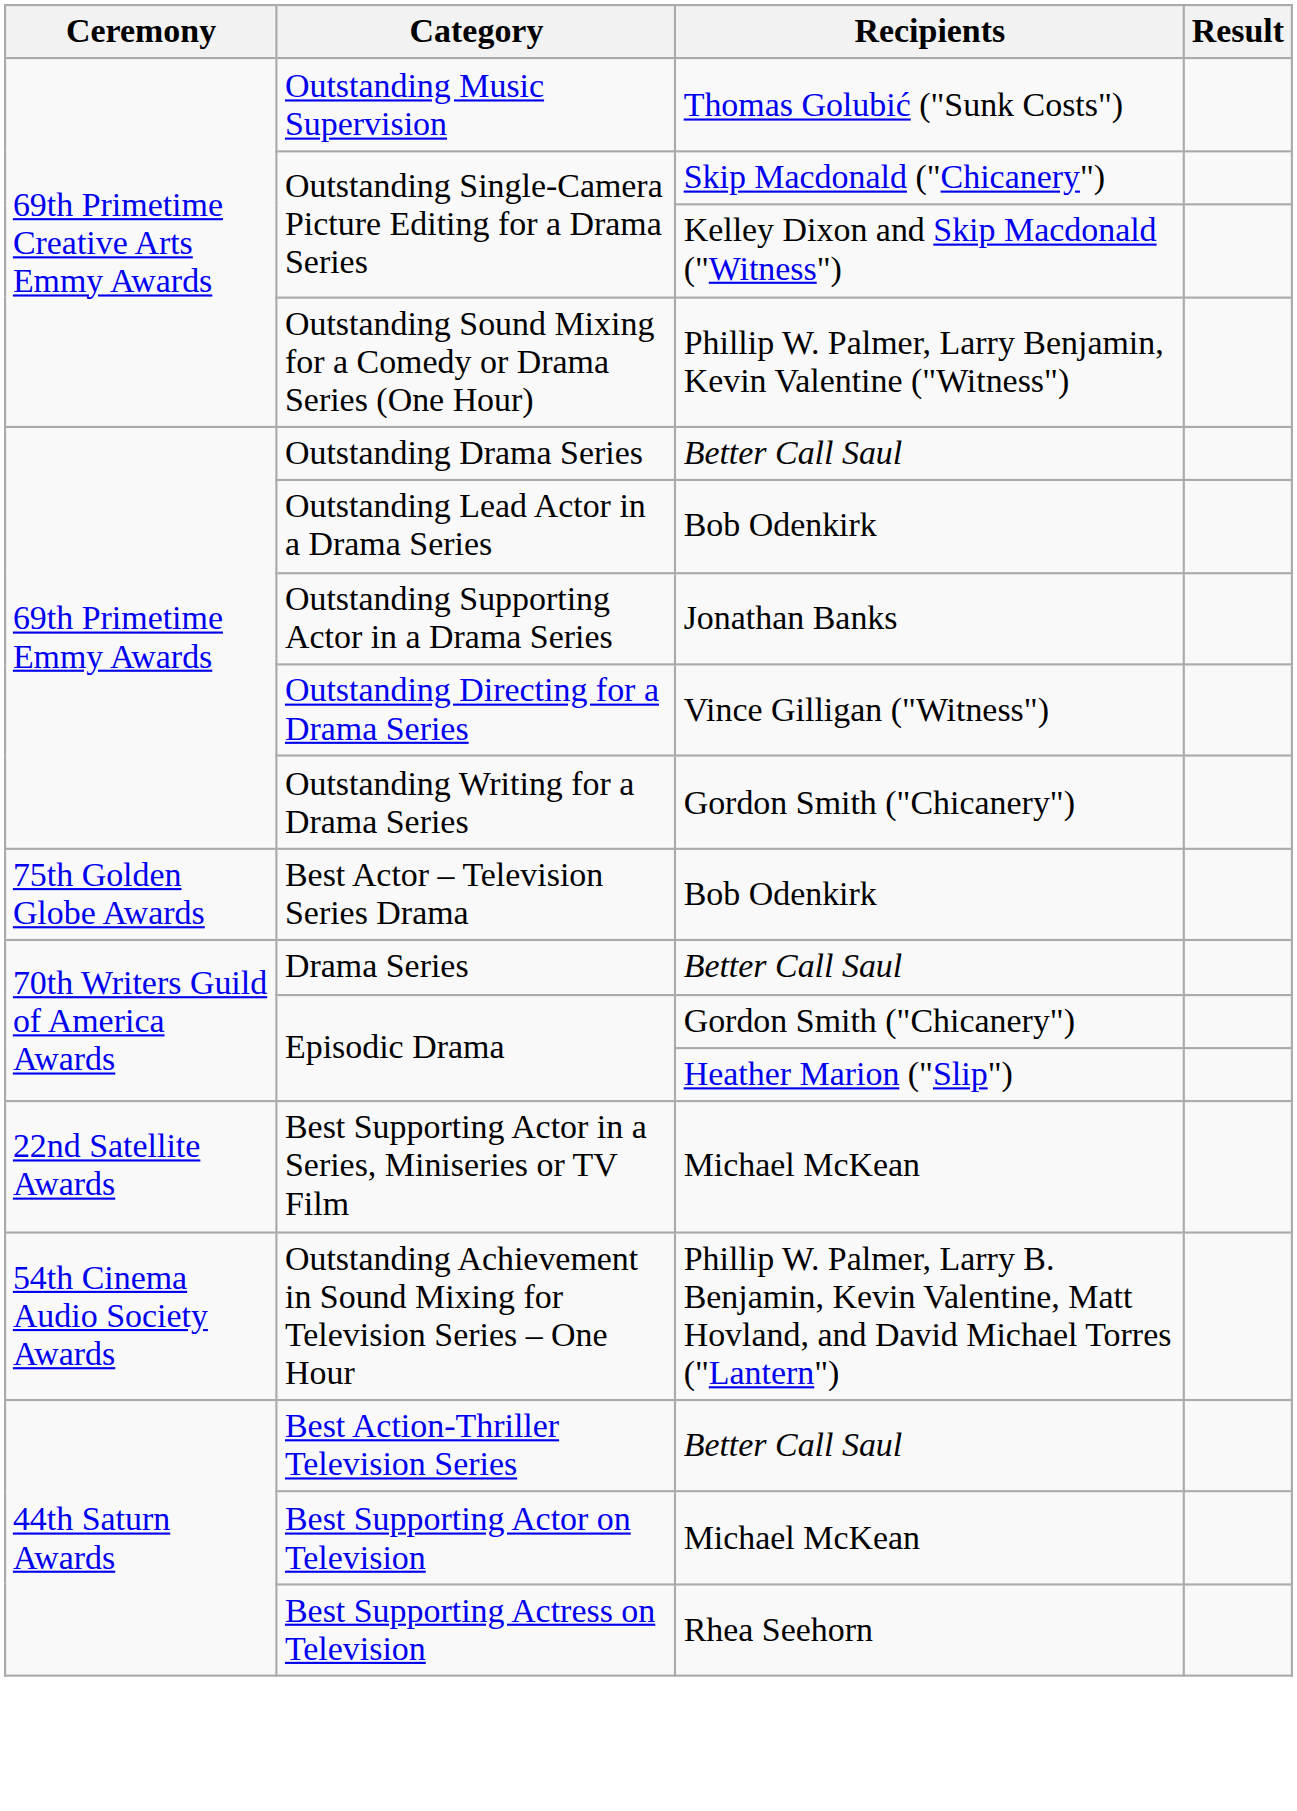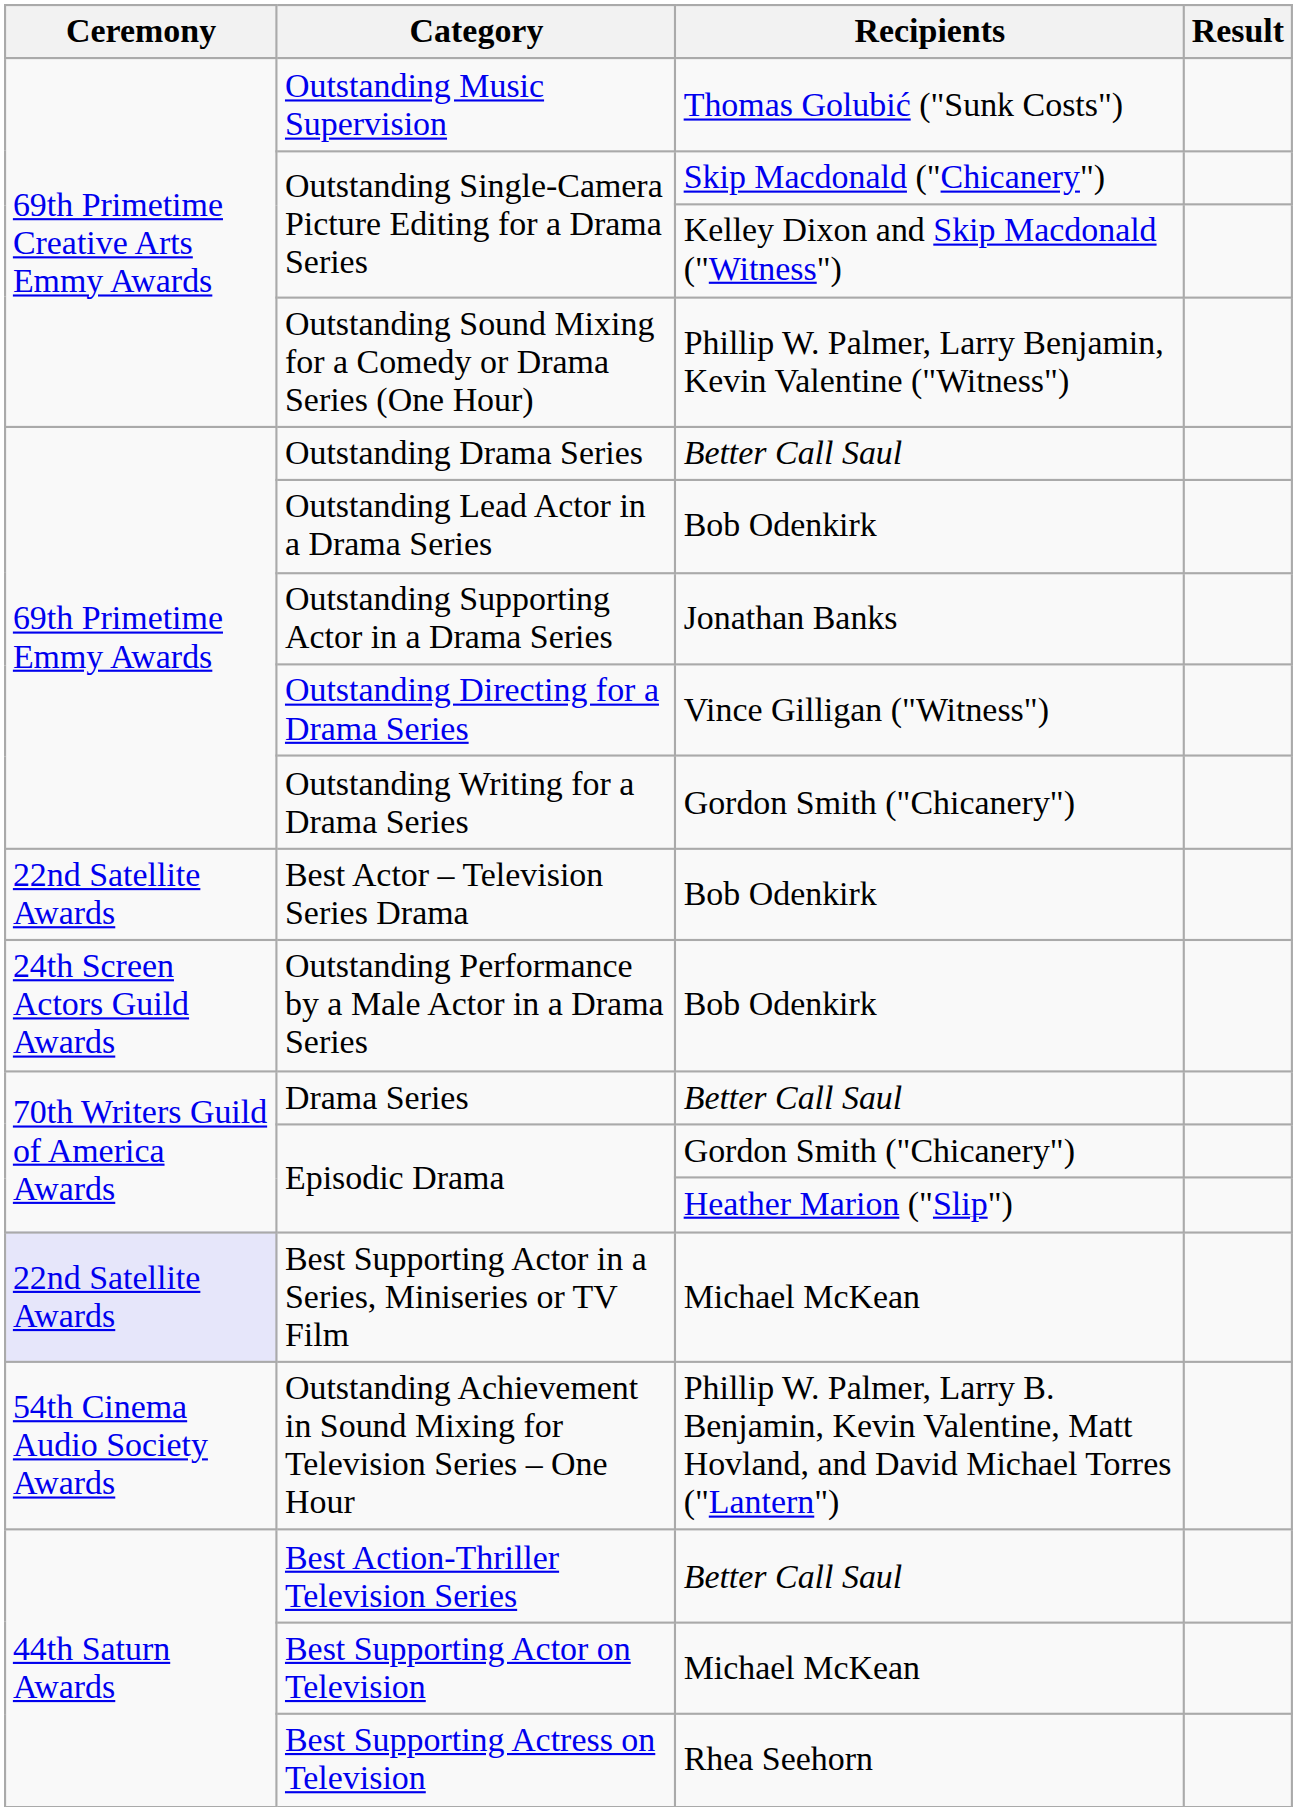Best Actor – Television Series Drama | Ceremony: 75th Golden Globe Awards -> 22nd Satellite Awards
+ row: 24th Screen Actors Guild Awards | Outstanding Performance by a Male Actor in a Drama Series | Bob Odenkirk
Best Supporting Actor in a Series, Miniseries or TV Film | Ceremony: no background -> lavender background
